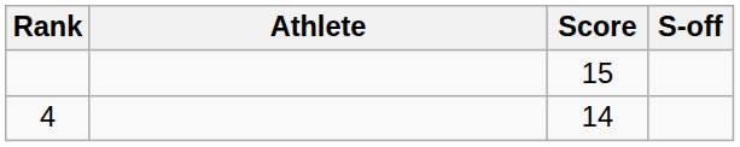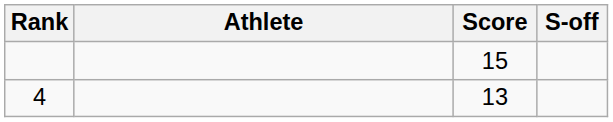4 | Score: 14 -> 13
